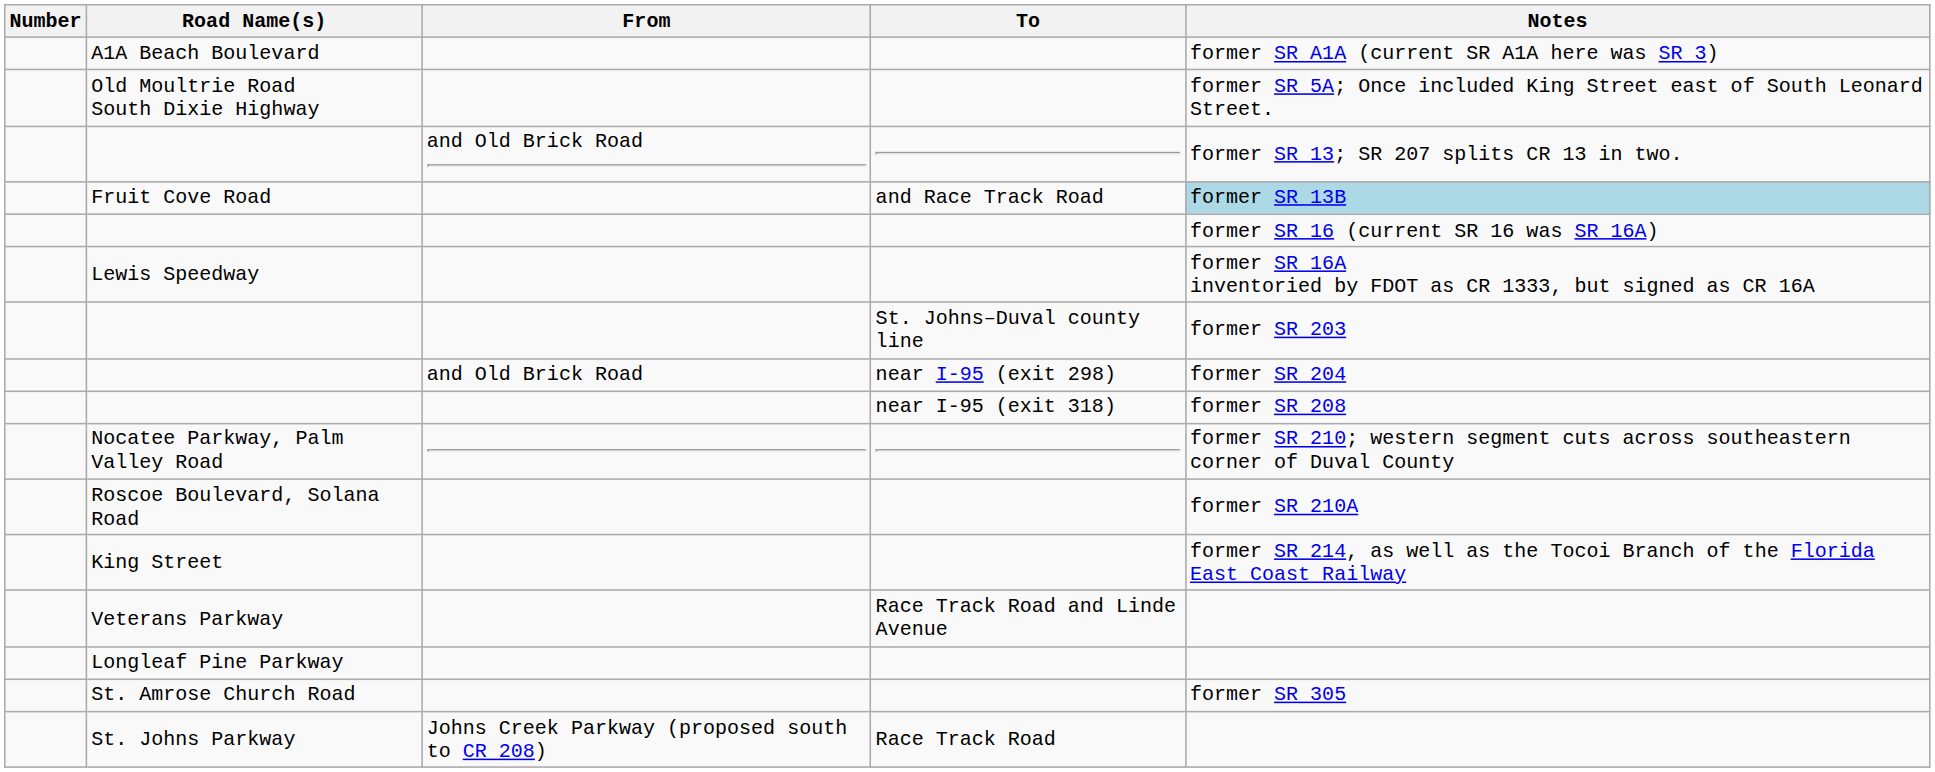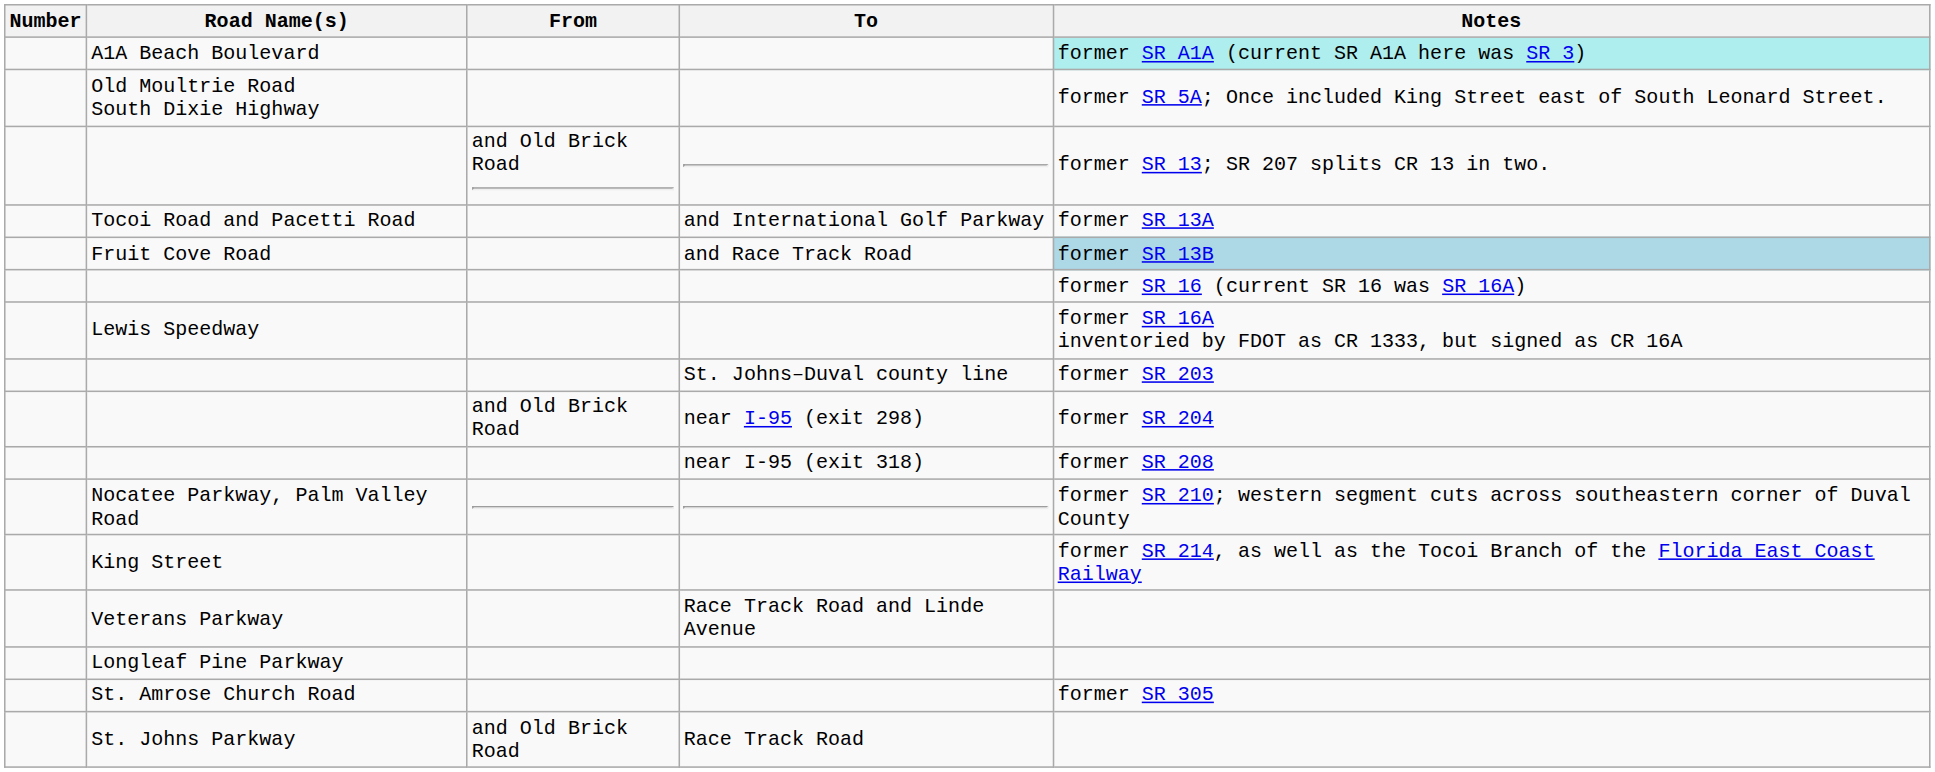A1A Beach Boulevard | Notes: no background -> paleturquoise background
+ row: Tocoi Road and Pacetti Road | and International Golf Parkway | former SR 13A
- row: Roscoe Boulevard, Solana Road | former SR 210A
St. Johns Parkway | From: Johns Creek Parkway (proposed south to CR 208) -> and Old Brick Road
